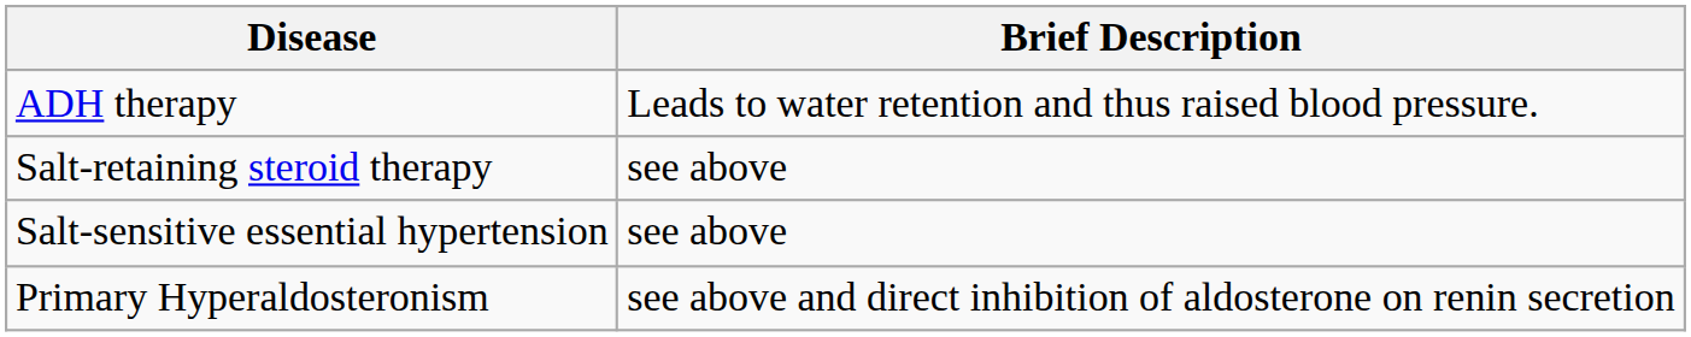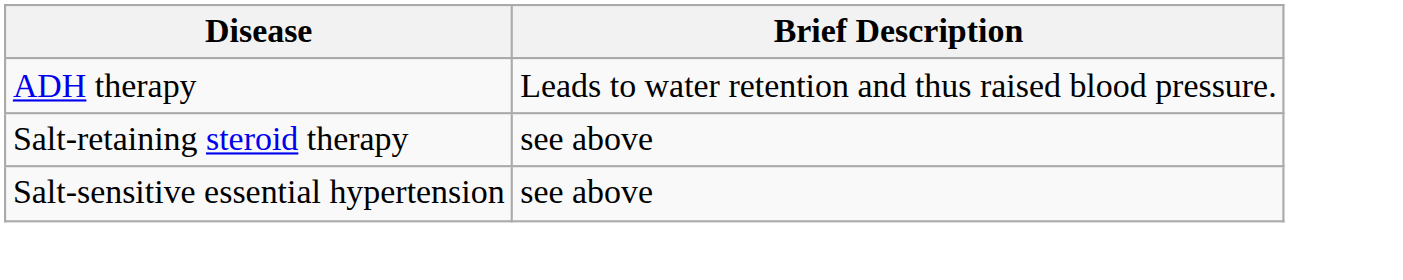- row: Primary Hyperaldosteronism | see above and direct inhibition of aldosterone on renin secretion
